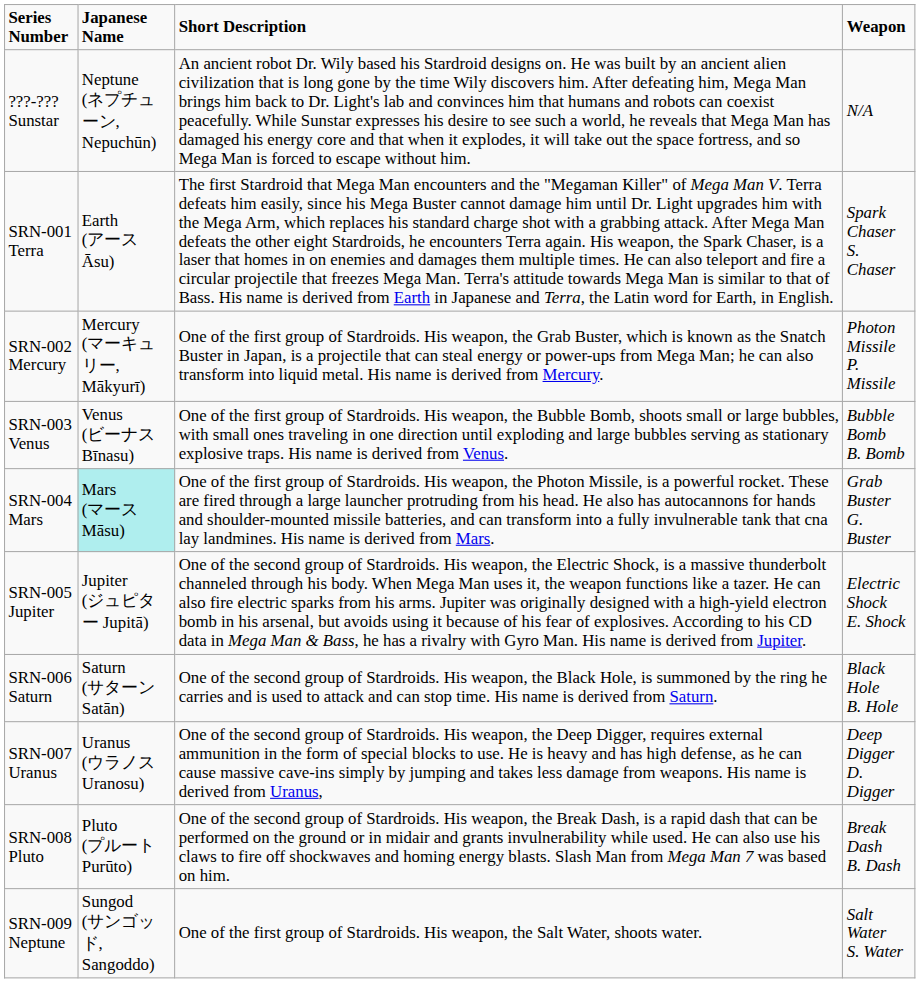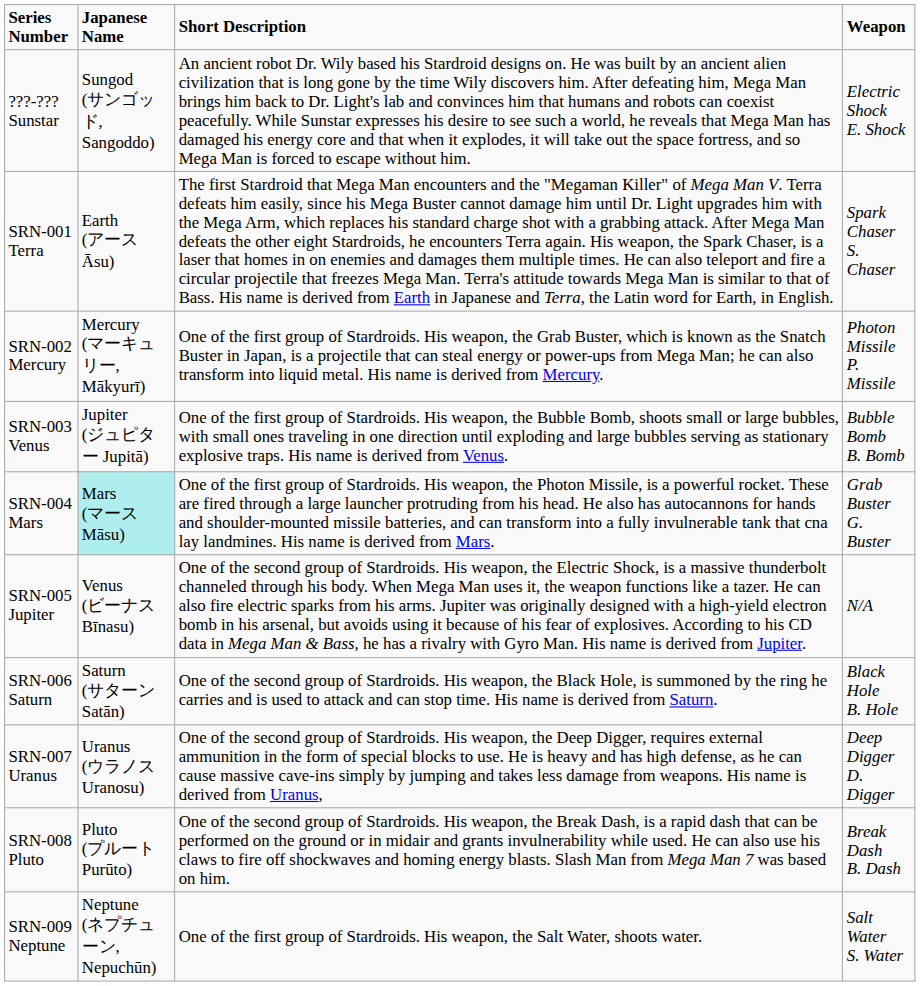???-??? Sunstar | Japanese Name: Neptune (ネプチューン, Nepuchūn) -> Sungod (サンゴッド, Sangoddo)
???-??? Sunstar | Weapon: N/A -> Electric Shock E. Shock
SRN-003 Venus | Japanese Name: Venus (ビーナス Bīnasu) -> Jupiter (ジュピター Jupitā)
SRN-005 Jupiter | Japanese Name: Jupiter (ジュピター Jupitā) -> Venus (ビーナス Bīnasu)
SRN-005 Jupiter | Weapon: Electric Shock E. Shock -> N/A
SRN-009 Neptune | Japanese Name: Sungod (サンゴッド, Sangoddo) -> Neptune (ネプチューン, Nepuchūn)
